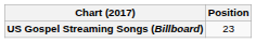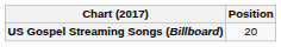US Gospel Streaming Songs (Billboard) | Position: 23 -> 20
